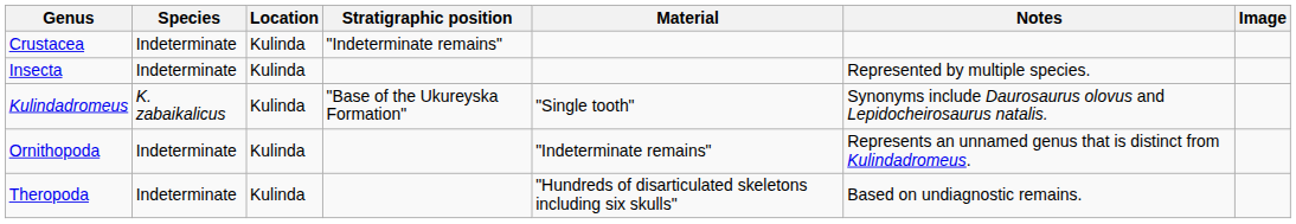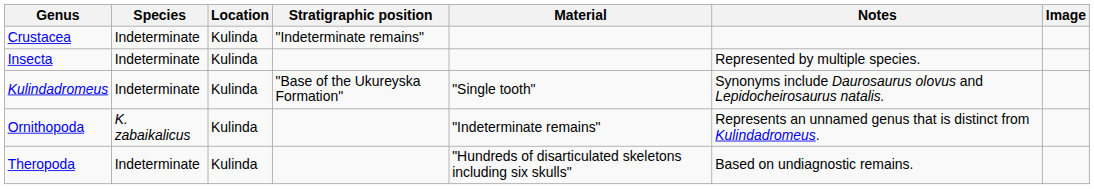Kulindadromeus | Species: K. zabaikalicus -> Indeterminate
Ornithopoda | Species: Indeterminate -> K. zabaikalicus
